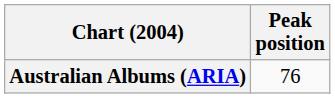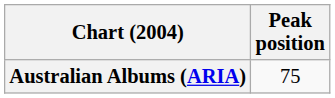Australian Albums (ARIA) | Peak position: 76 -> 75
